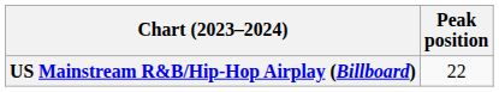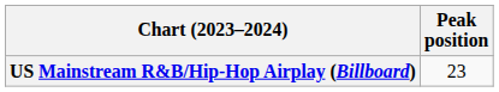US Mainstream R&B/Hip-Hop Airplay (Billboard) | Peak position: 22 -> 23
